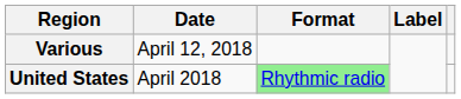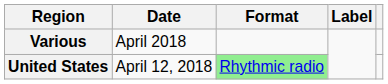Various | Date: April 12, 2018 -> April 2018
United States | Date: April 2018 -> April 12, 2018
